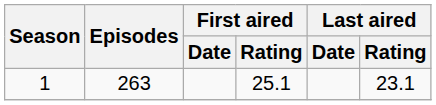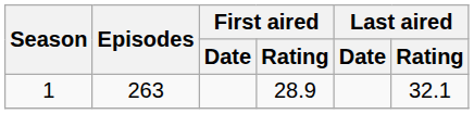1 | First aired / Rating: 25.1 -> 28.9
1 | Last aired / Rating: 23.1 -> 32.1
